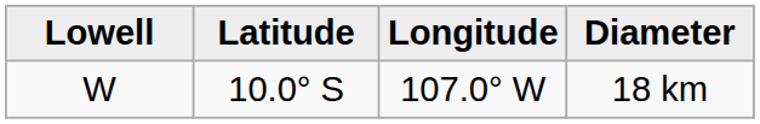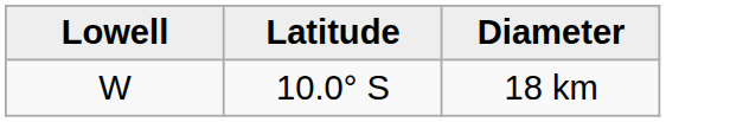- column: Longitude | 107.0° W
